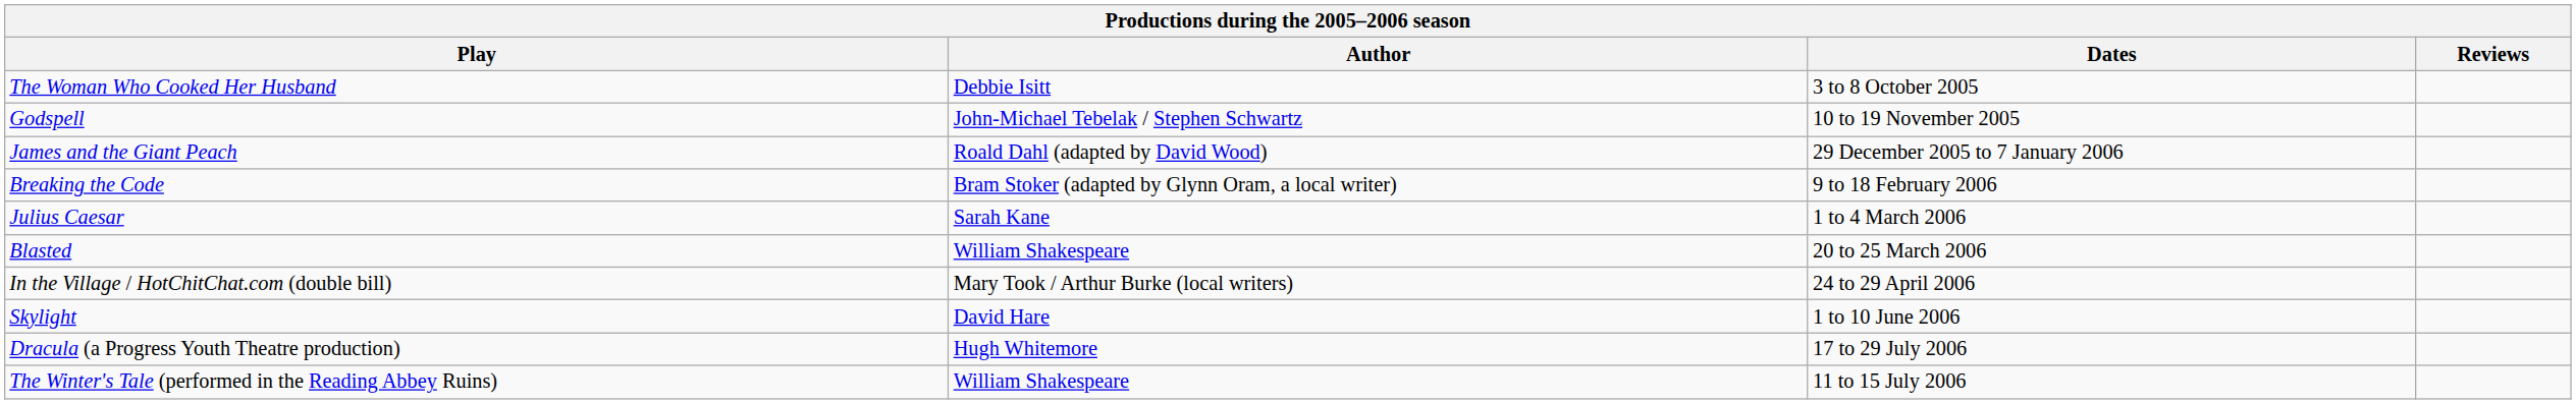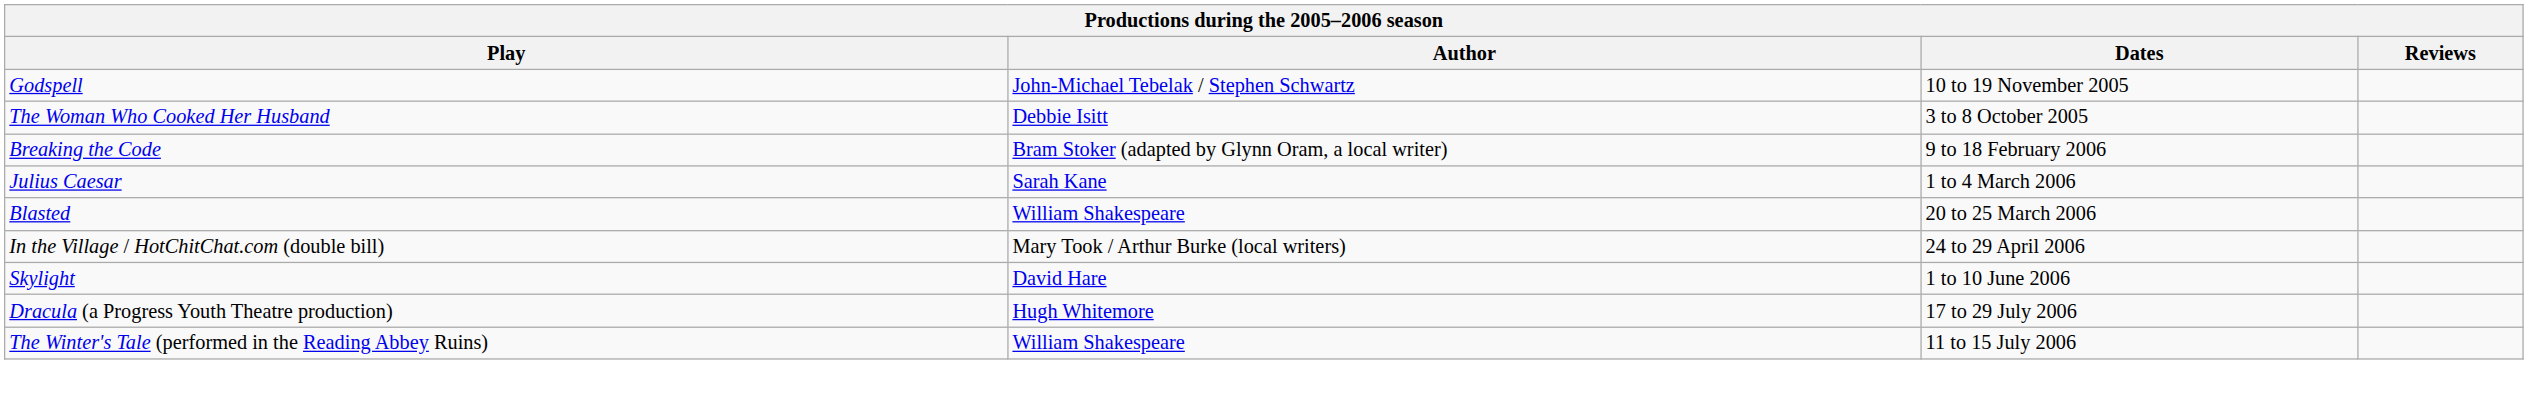rows swapped: The Woman Who Cooked Her Husband <-> Godspell
- row: James and the Giant Peach | Roald Dahl (adapted by David Wood) | 29 December 2005 to 7 January 2006
